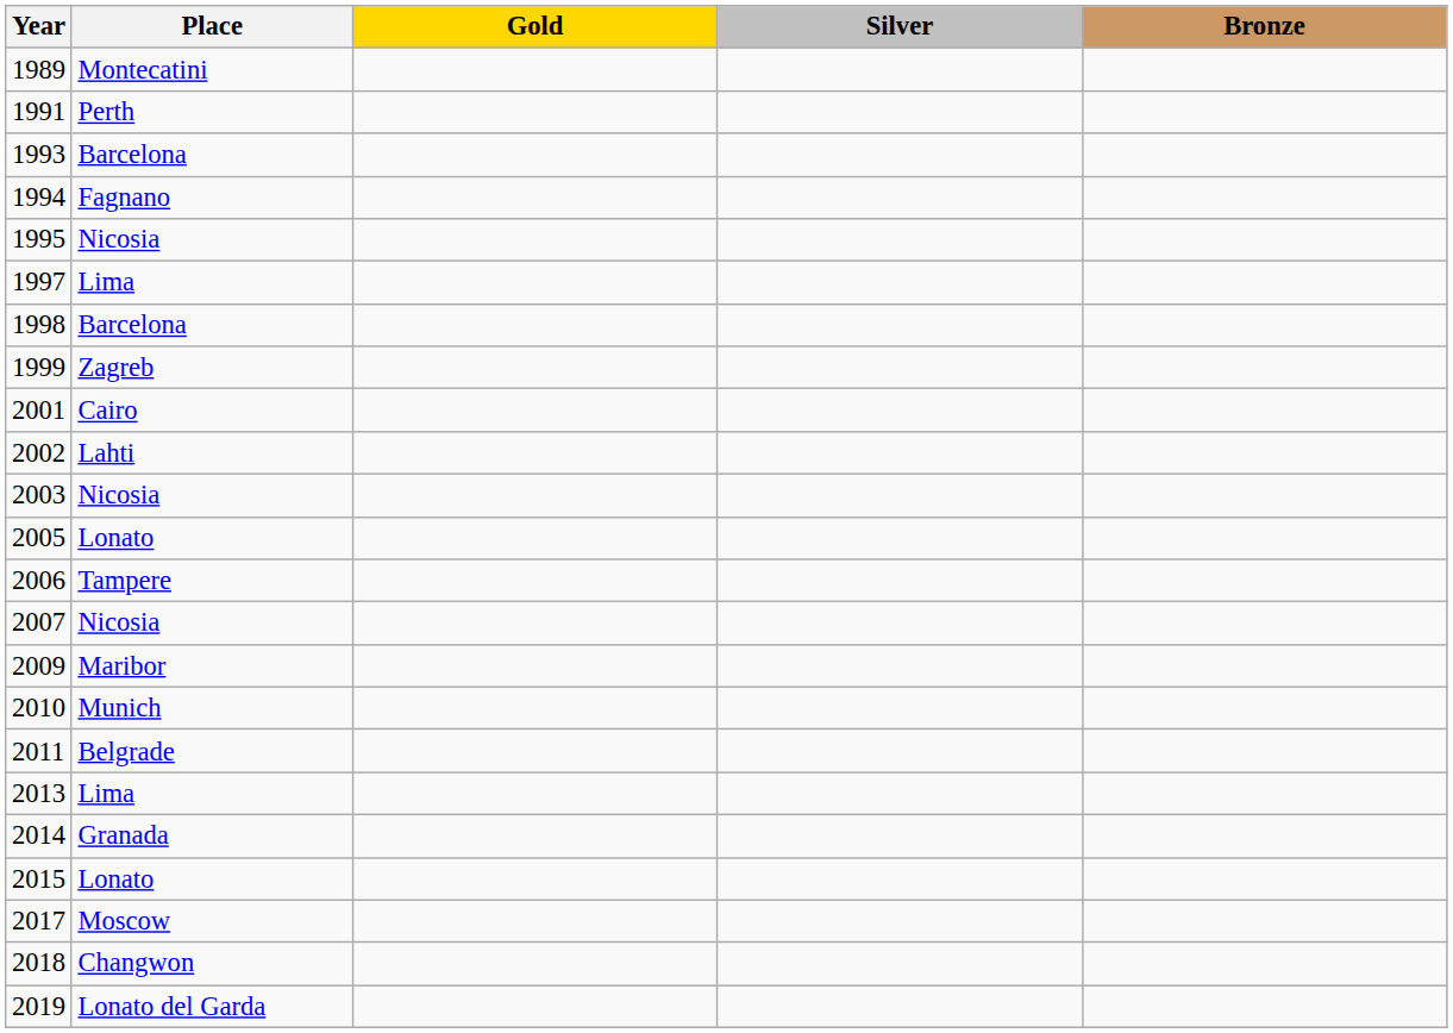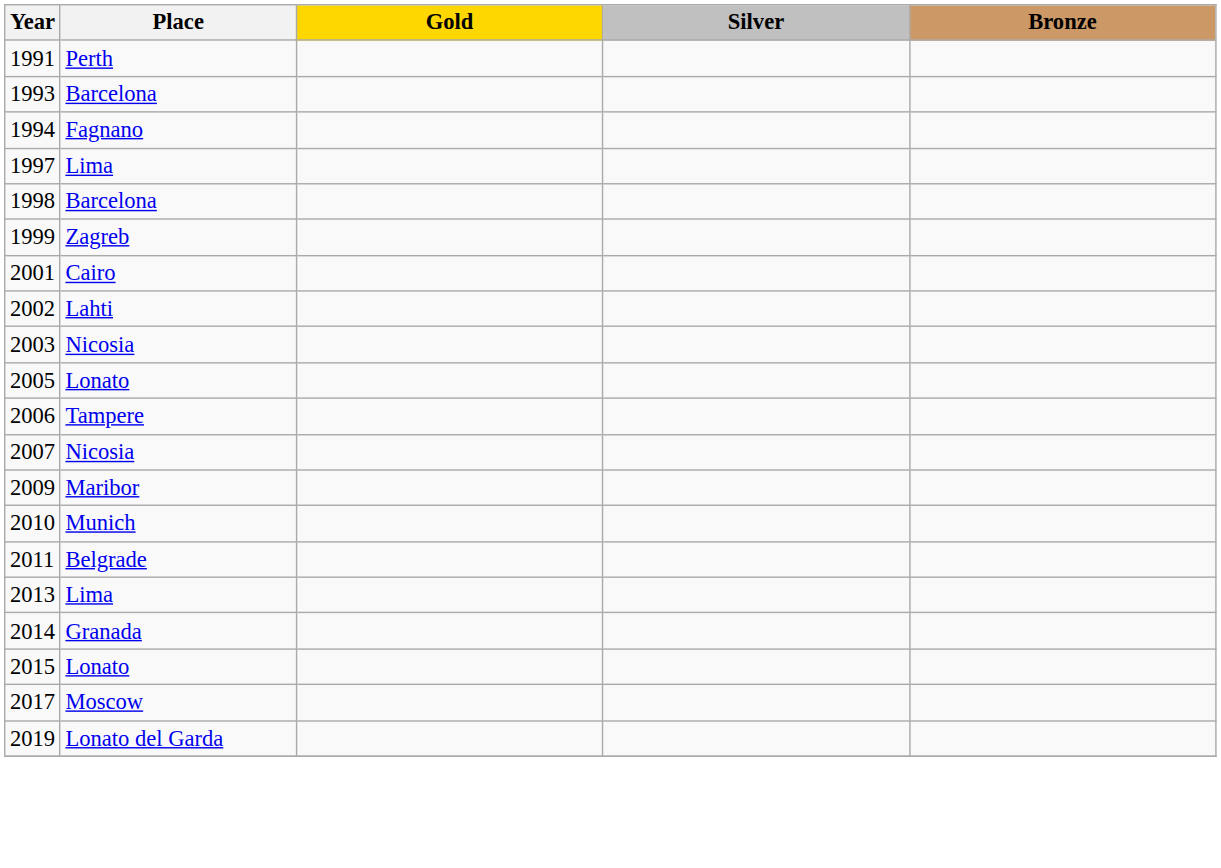- row: 1989 | Montecatini
- row: 1995 | Nicosia
- row: 2018 | Changwon
